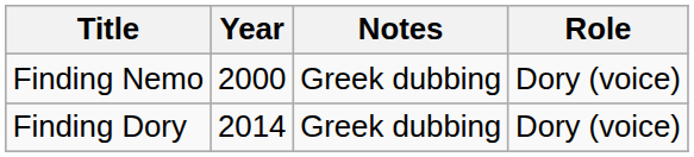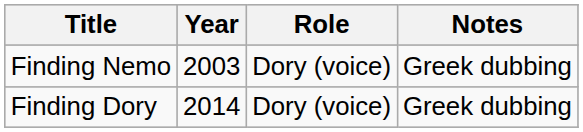columns swapped: Role <-> Notes
Finding Nemo | Year: 2000 -> 2003
